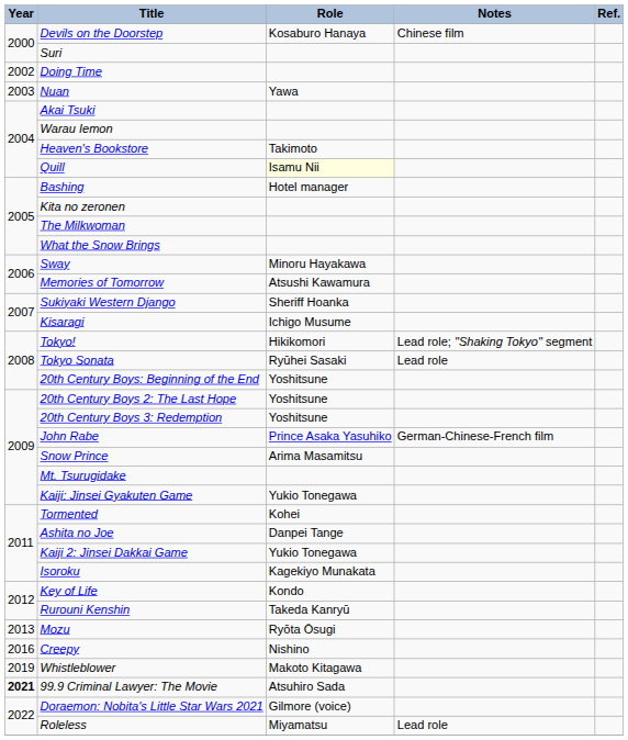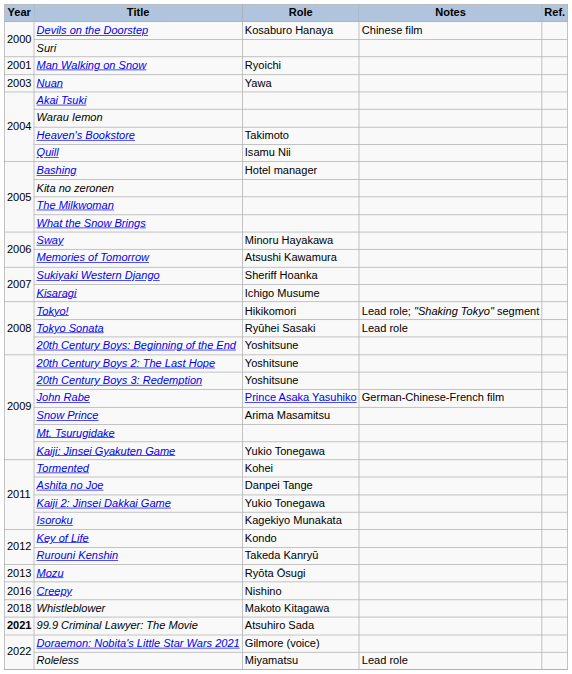+ row: 2001 | Man Walking on Snow | Ryoichi
- row: 2002 | Doing Time
Quill | Role: lightyellow background -> no background
Whistleblower | Year: 2019 -> 2018
